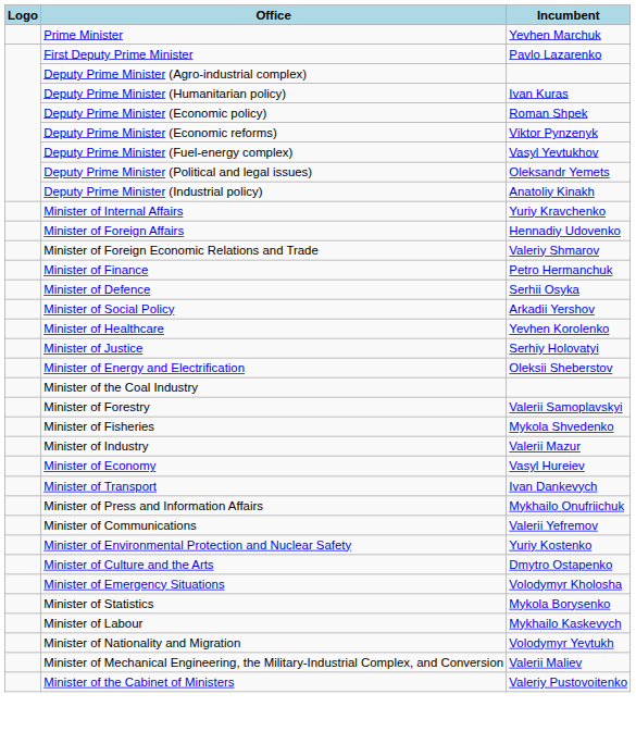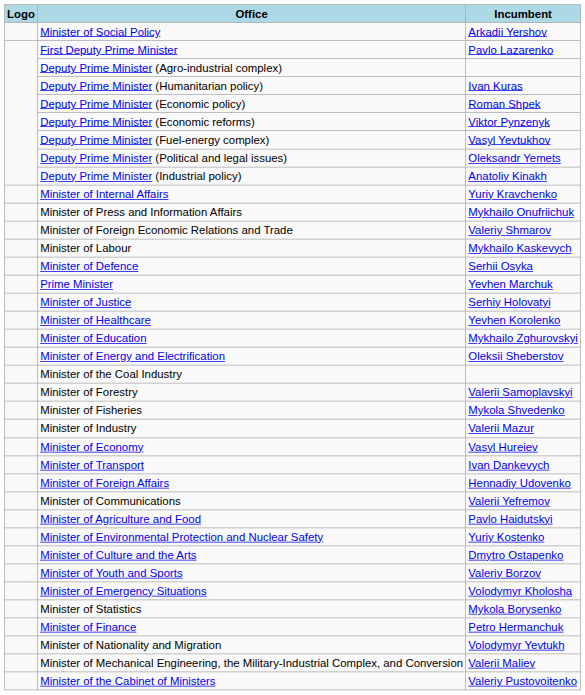rows swapped: Prime Minister <-> Minister of Social Policy
rows swapped: Minister of Foreign Affairs <-> Minister of Press and Information Affairs
rows swapped: Minister of Finance <-> Minister of Labour
rows swapped: Minister of Justice <-> Minister of Healthcare
+ row: Minister of Education | Mykhailo Zghurovskyi
+ row: Minister of Agriculture and Food | Pavlo Haidutskyi
+ row: Minister of Youth and Sports | Valeriy Borzov
